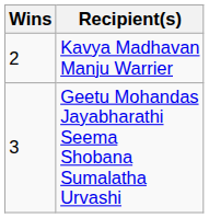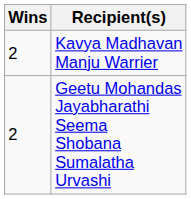Geetu Mohandas Jayabharathi Seema Shobana Sumalatha Urvashi | Wins: 3 -> 2
